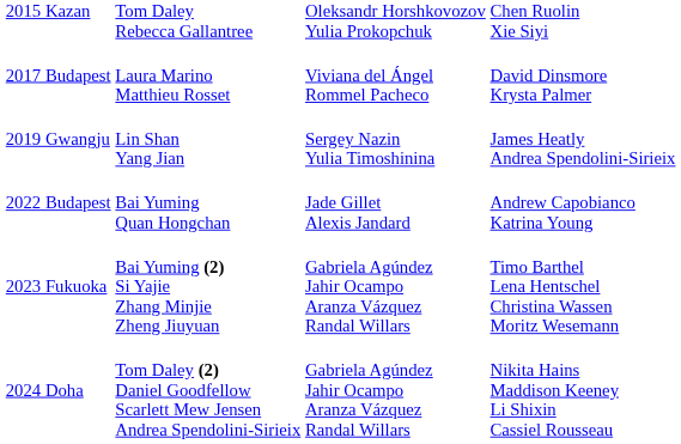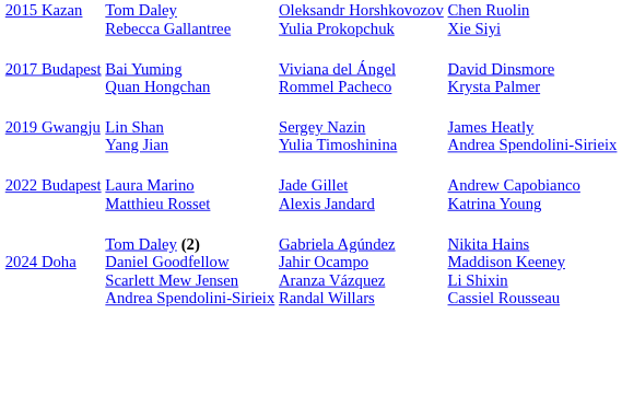2017 Budapest | column 2: Laura Marino Matthieu Rosset -> Bai Yuming Quan Hongchan
2022 Budapest | column 2: Bai Yuming Quan Hongchan -> Laura Marino Matthieu Rosset
- row: 2023 Fukuoka | Bai Yuming (2) Si Yajie Zhang Minjie Zheng Jiuyuan | Gabriela Agúndez Jahir Ocampo Aranza Vázquez Randal Willars | Timo Barthel Lena Hentschel Christina Wassen Moritz Wesemann
